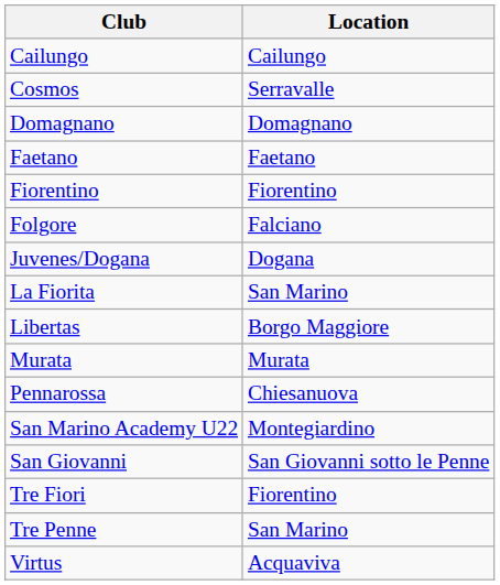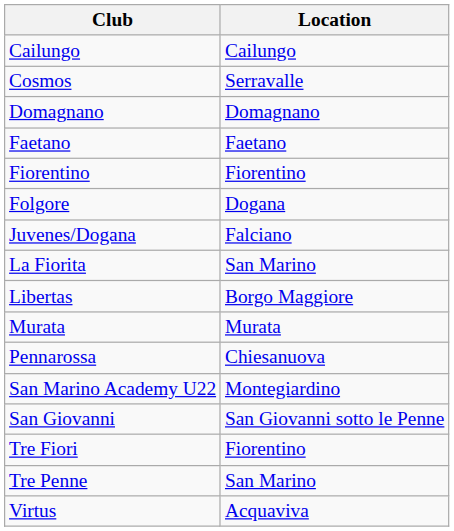Folgore | Location: Falciano -> Dogana
Juvenes/Dogana | Location: Dogana -> Falciano
